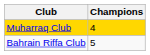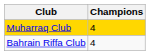Bahrain Riffa Club | Champions: 5 -> 4
